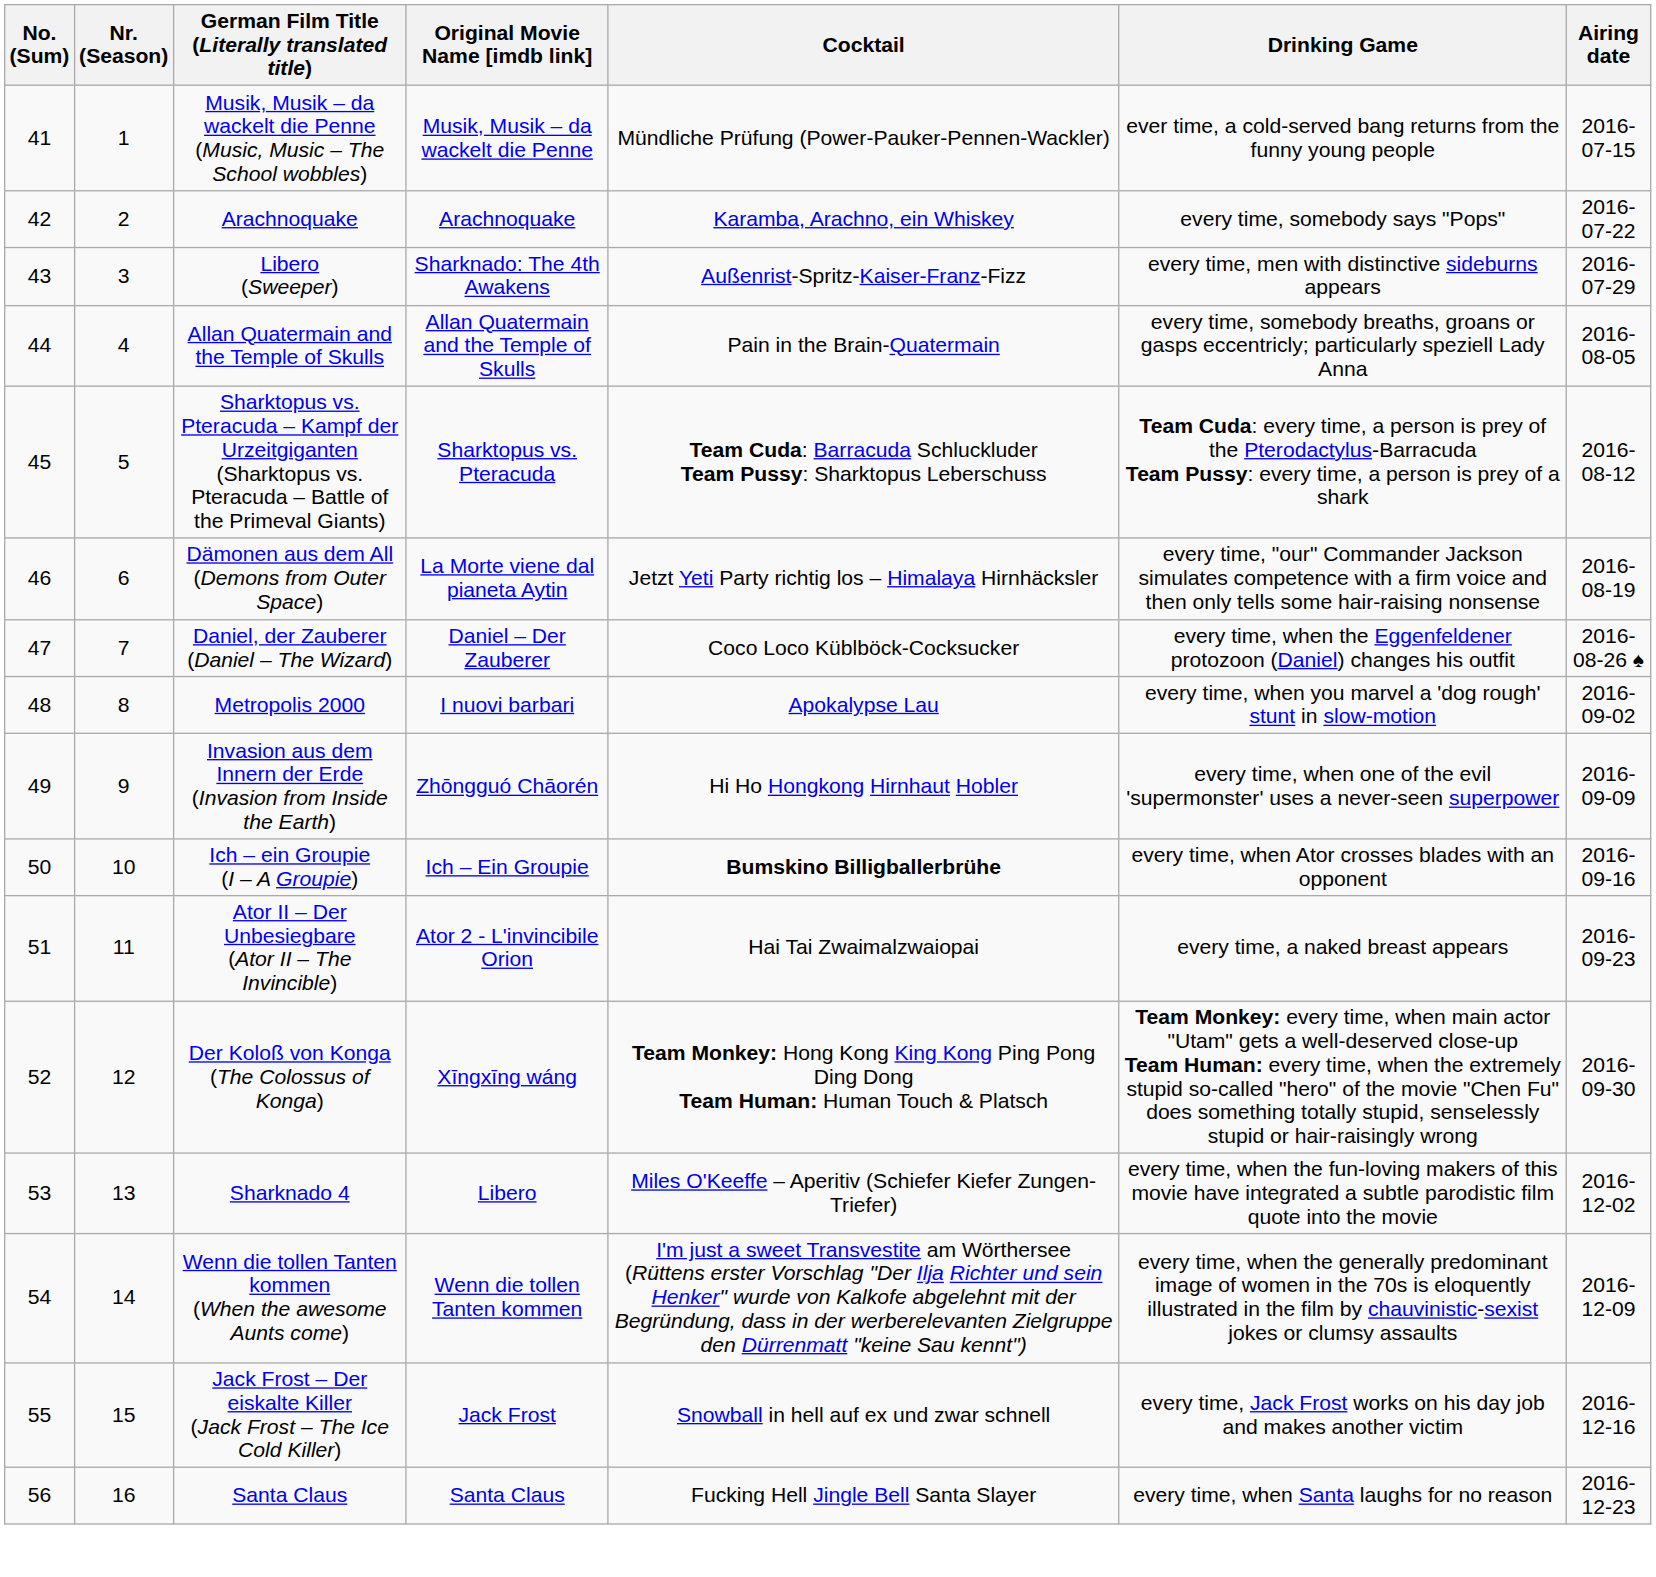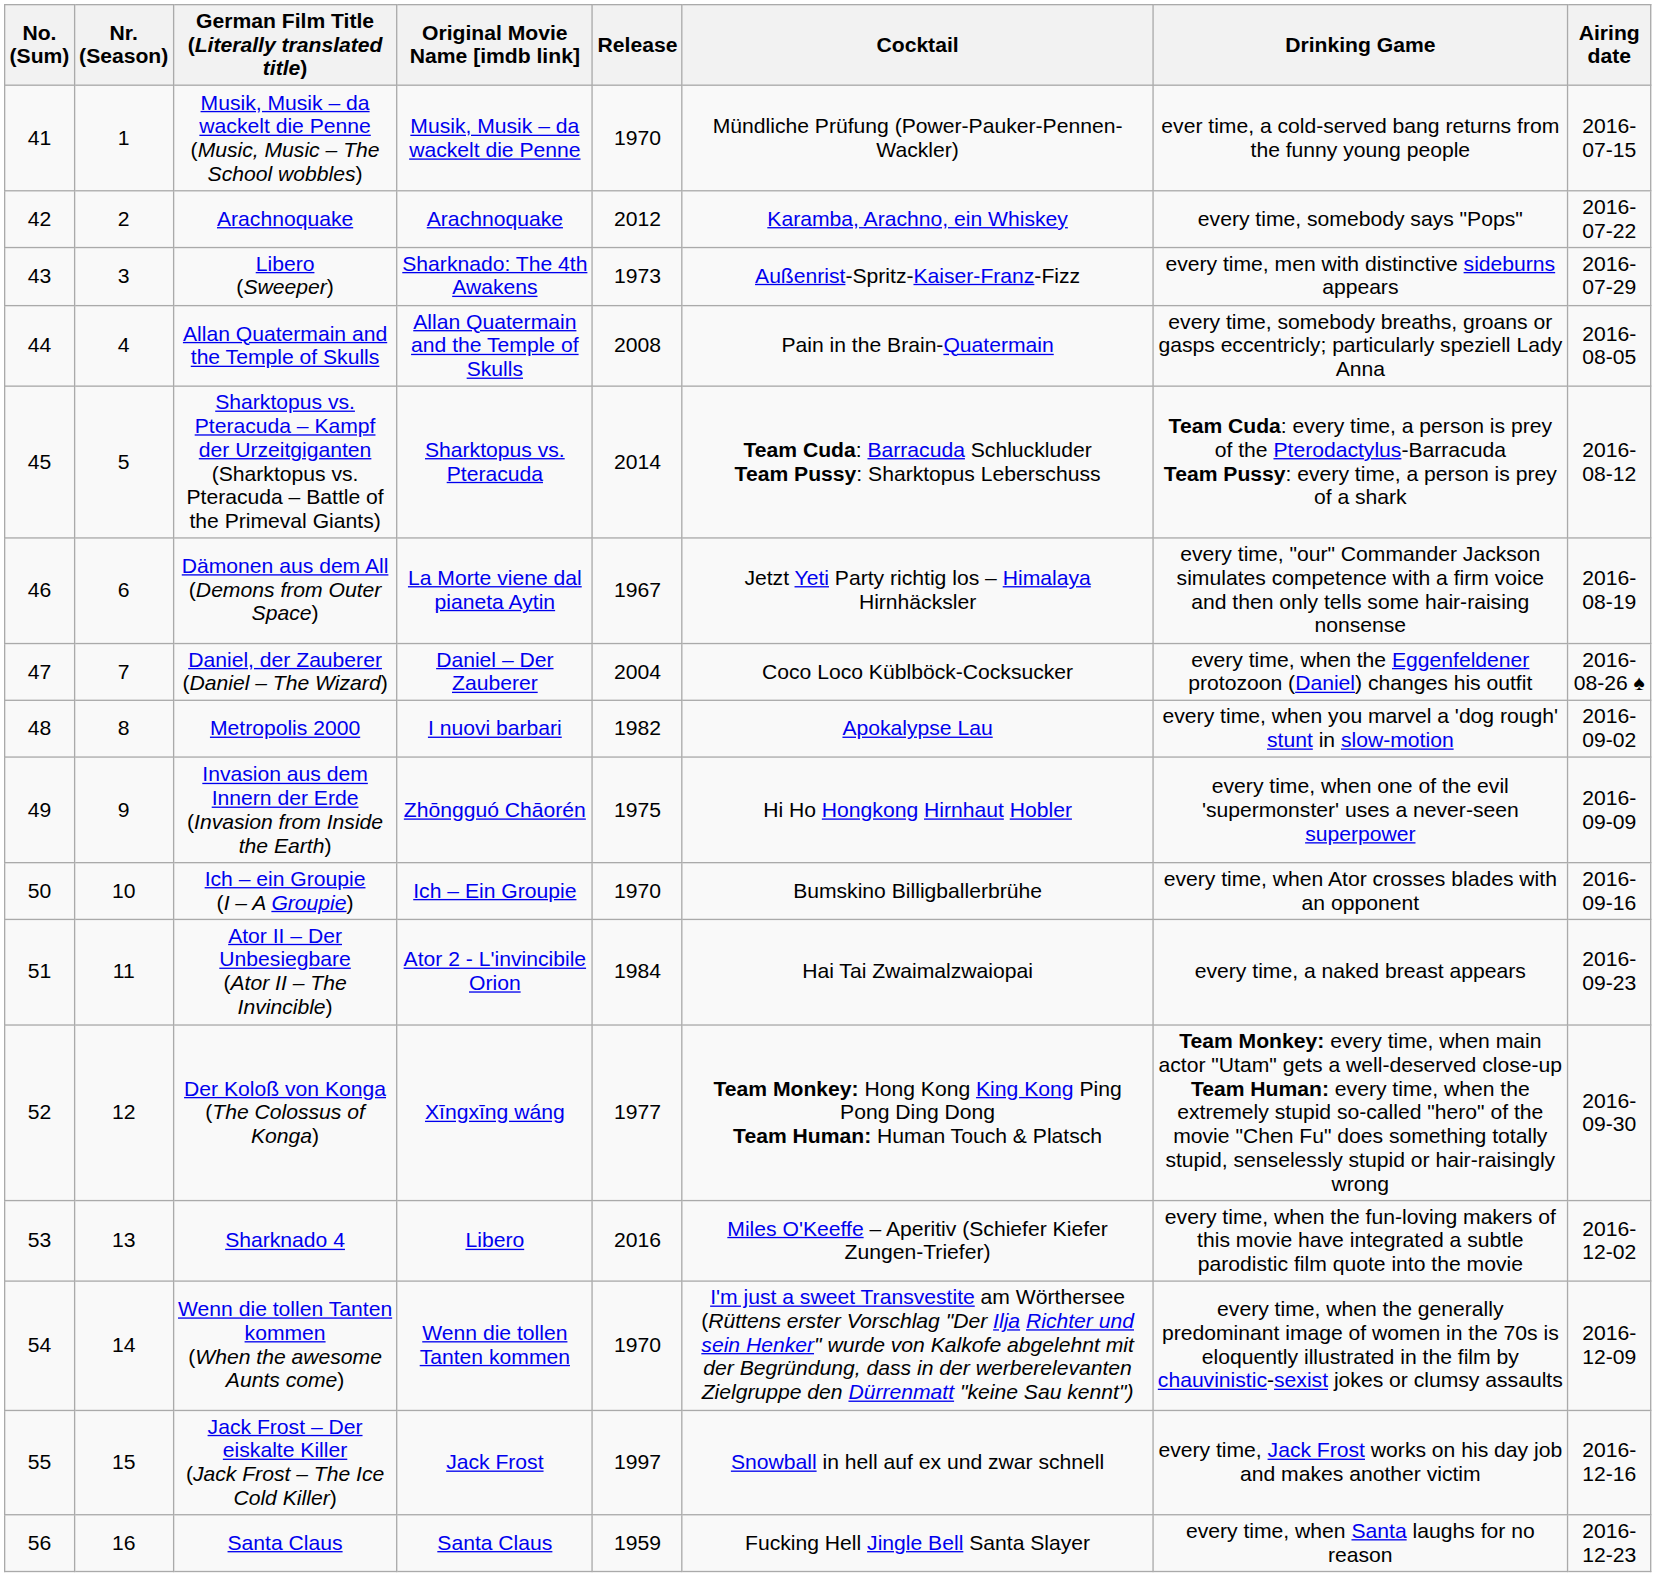+ column: Release | 1970 | 2012 | 1973 | 2008 | 2014 | 1967 | 2004 | 1982 | 1975 | 1970 | 1984 | 1977 | 2016 | 1970 | 1997 | 1959
Ich – ein Groupie (I – A Groupie) | Cocktail: bold -> normal
